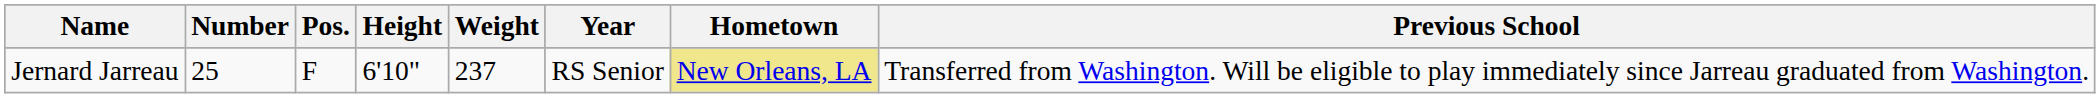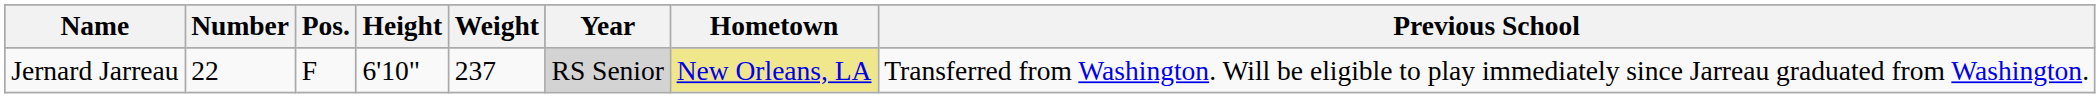Jernard Jarreau | Number: 25 -> 22
Jernard Jarreau | Year: no background -> lightgrey background
